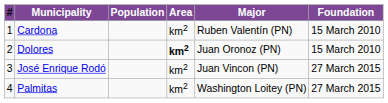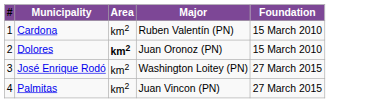- column: Population
José Enrique Rodó | Major: Juan Vincon (PN) -> Washington Loitey (PN)
Palmitas | Major: Washington Loitey (PN) -> Juan Vincon (PN)
